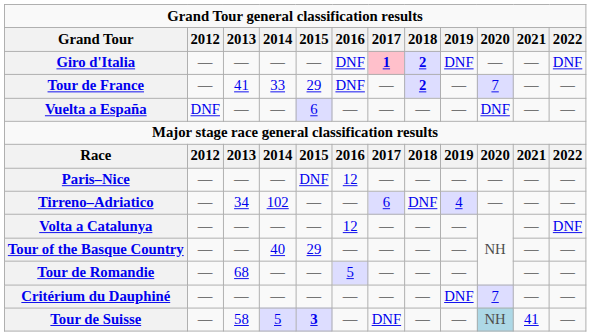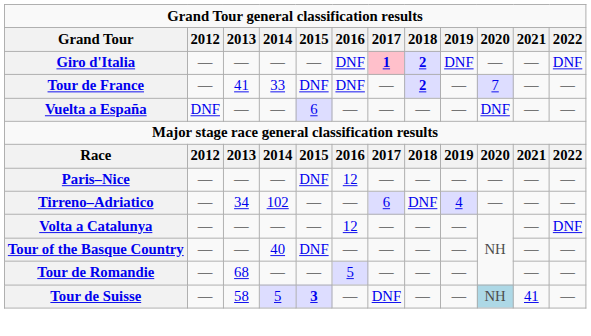Tour de France | 2015: 29 -> DNF
Tour of the Basque Country | 2015: 29 -> DNF
- row: Critérium du Dauphiné | — | — | — | — | — | — | — | DNF | 7 | — | —
